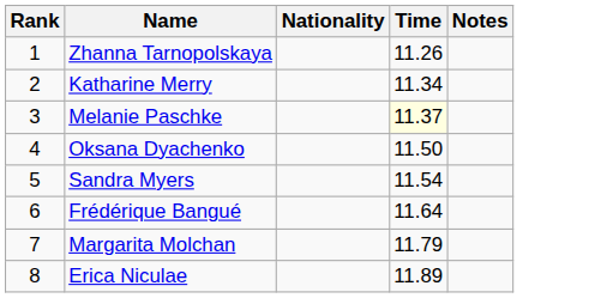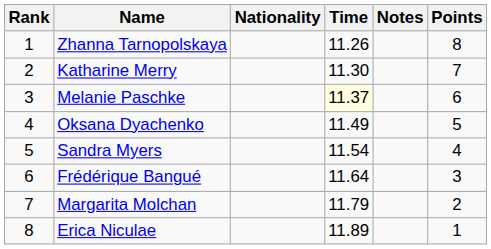+ column: Points | 8 | 7 | 6 | 5 | 4 | 3 | 2 | 1
Katharine Merry | Time: 11.34 -> 11.30
Oksana Dyachenko | Time: 11.50 -> 11.49
